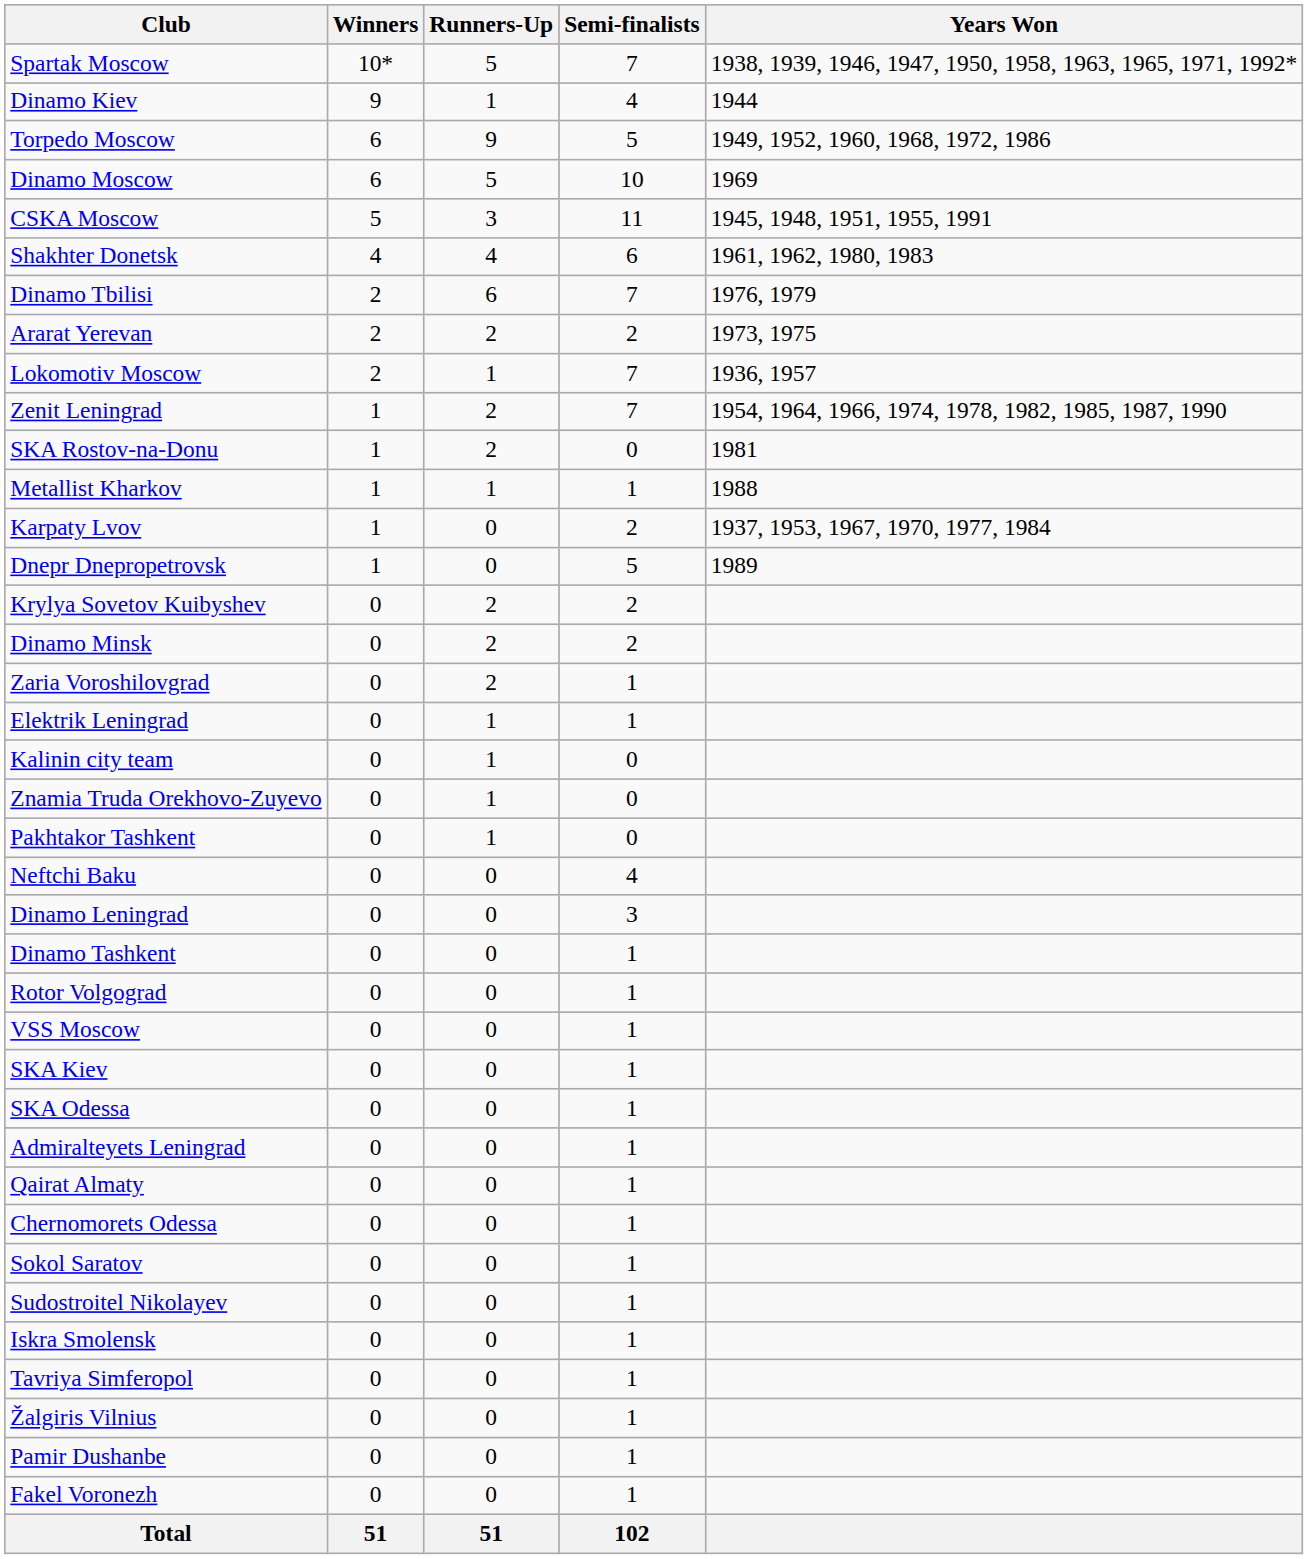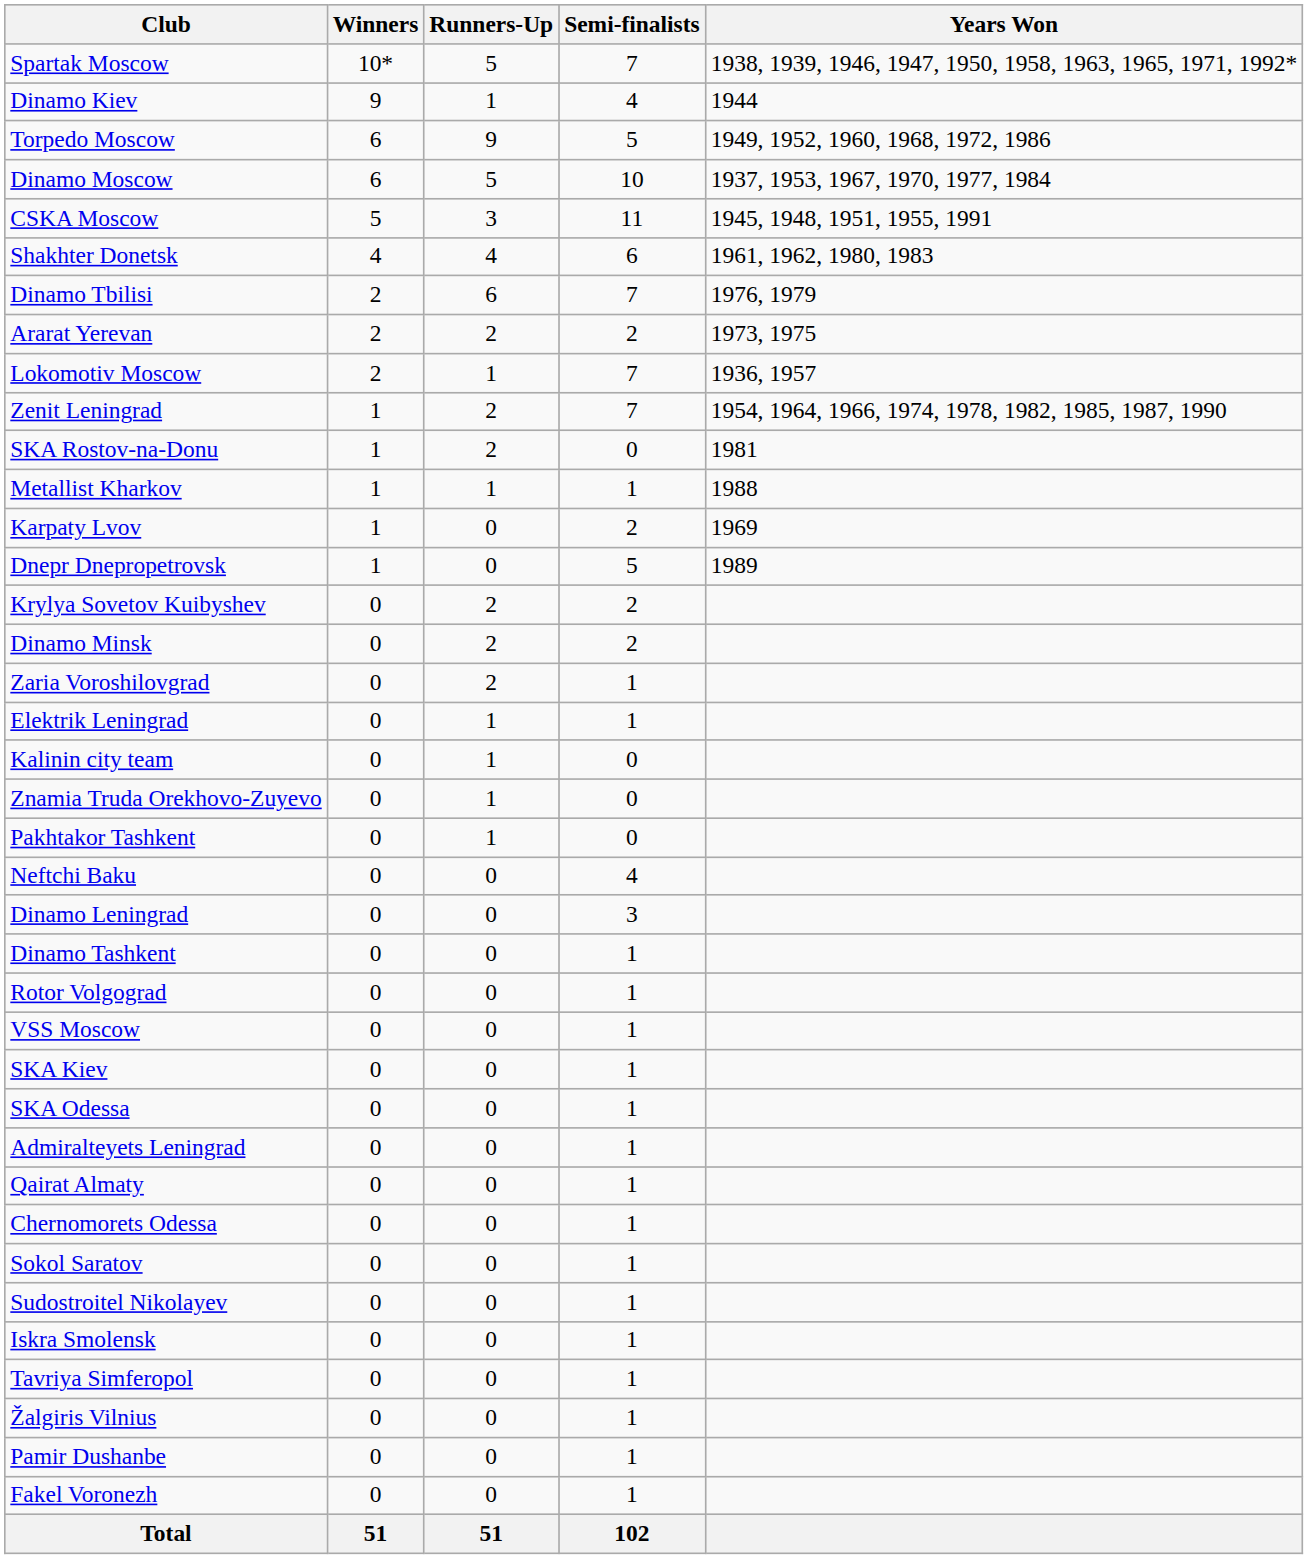Dinamo Moscow | Years Won: 1969 -> 1937, 1953, 1967, 1970, 1977, 1984
Karpaty Lvov | Years Won: 1937, 1953, 1967, 1970, 1977, 1984 -> 1969
